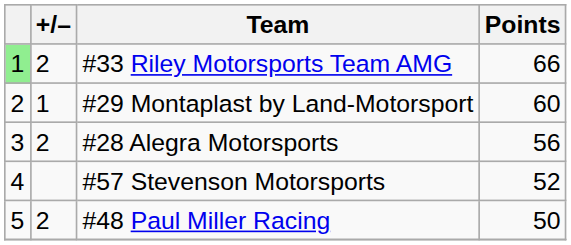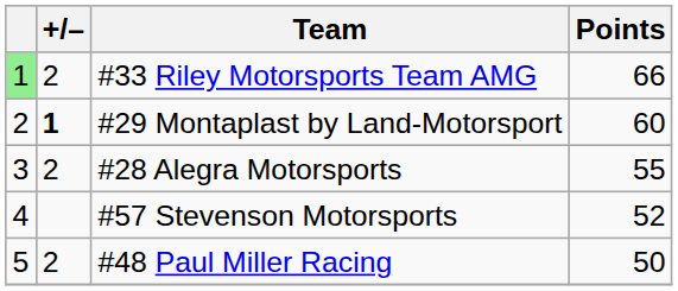#29 Montaplast by Land-Motorsport | +/–: normal -> bold
#28 Alegra Motorsports | Points: 56 -> 55
